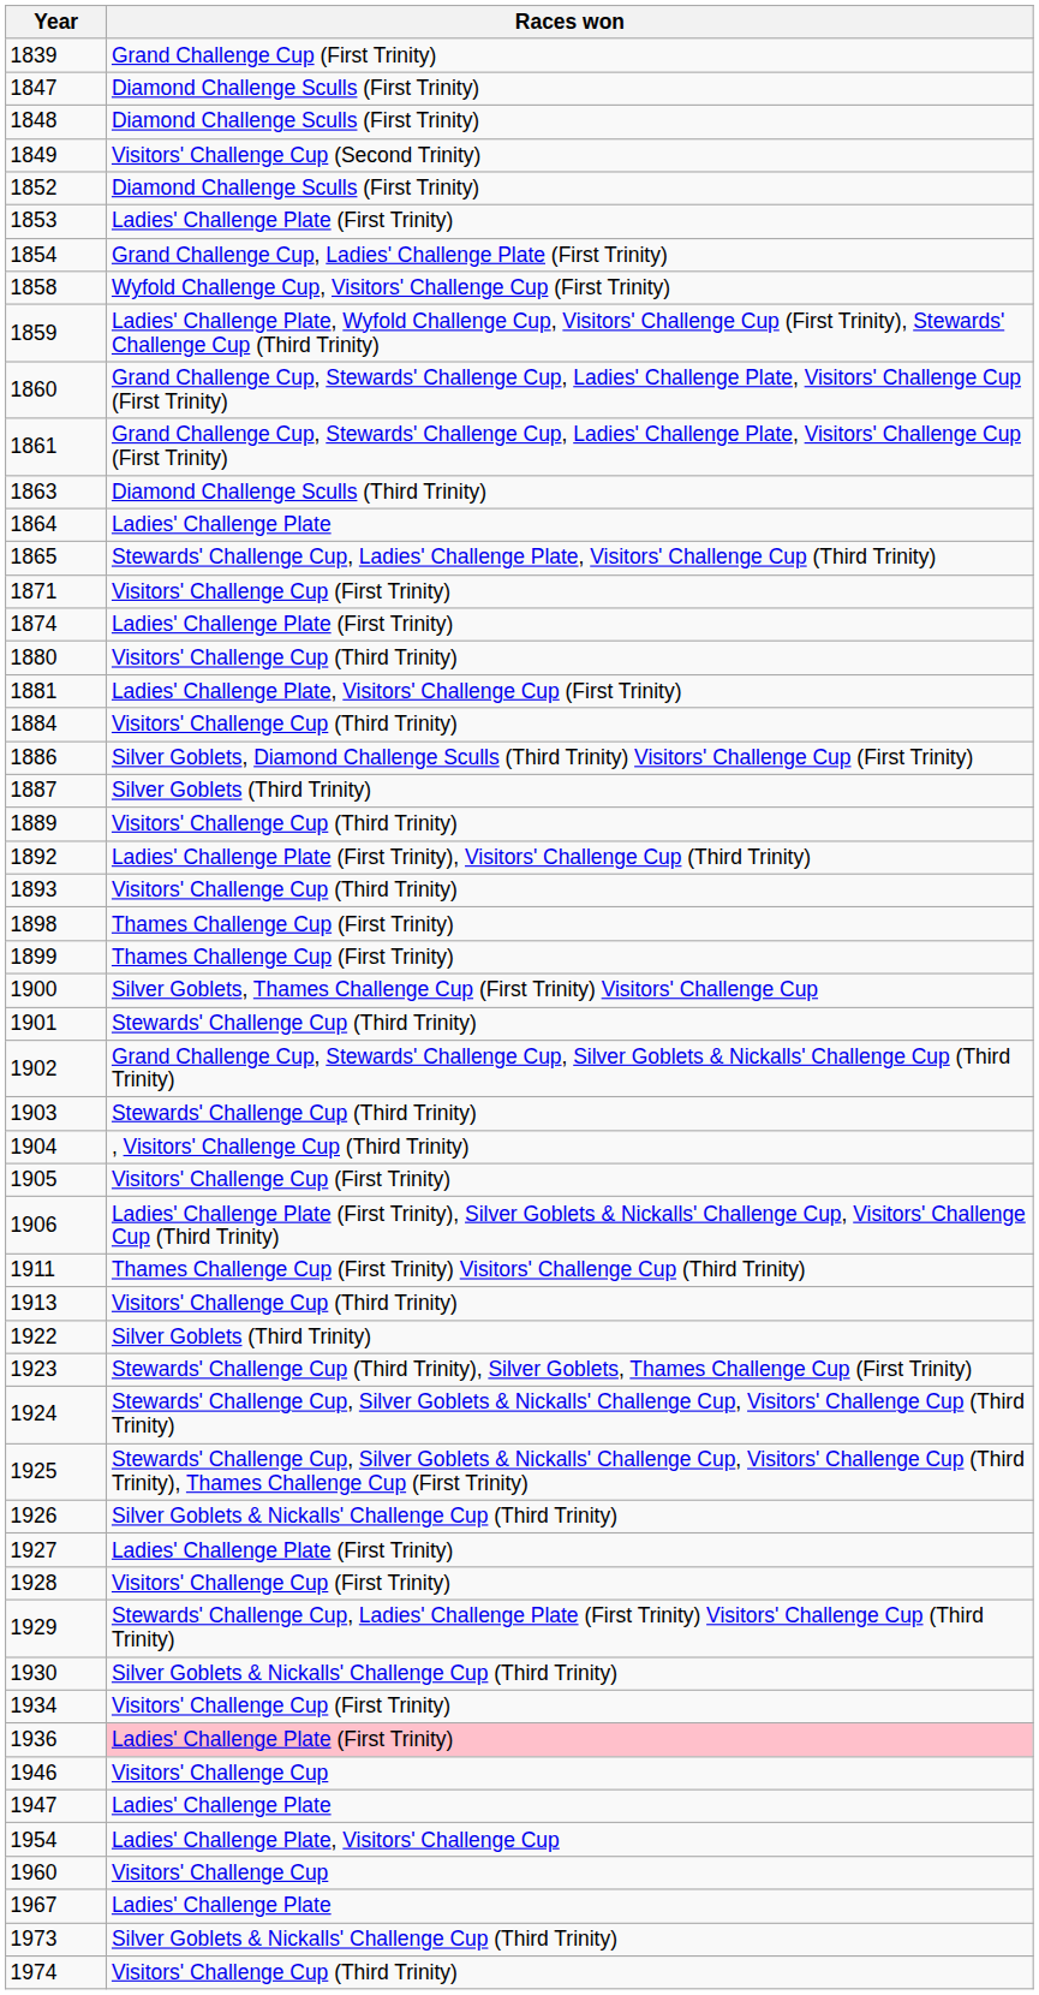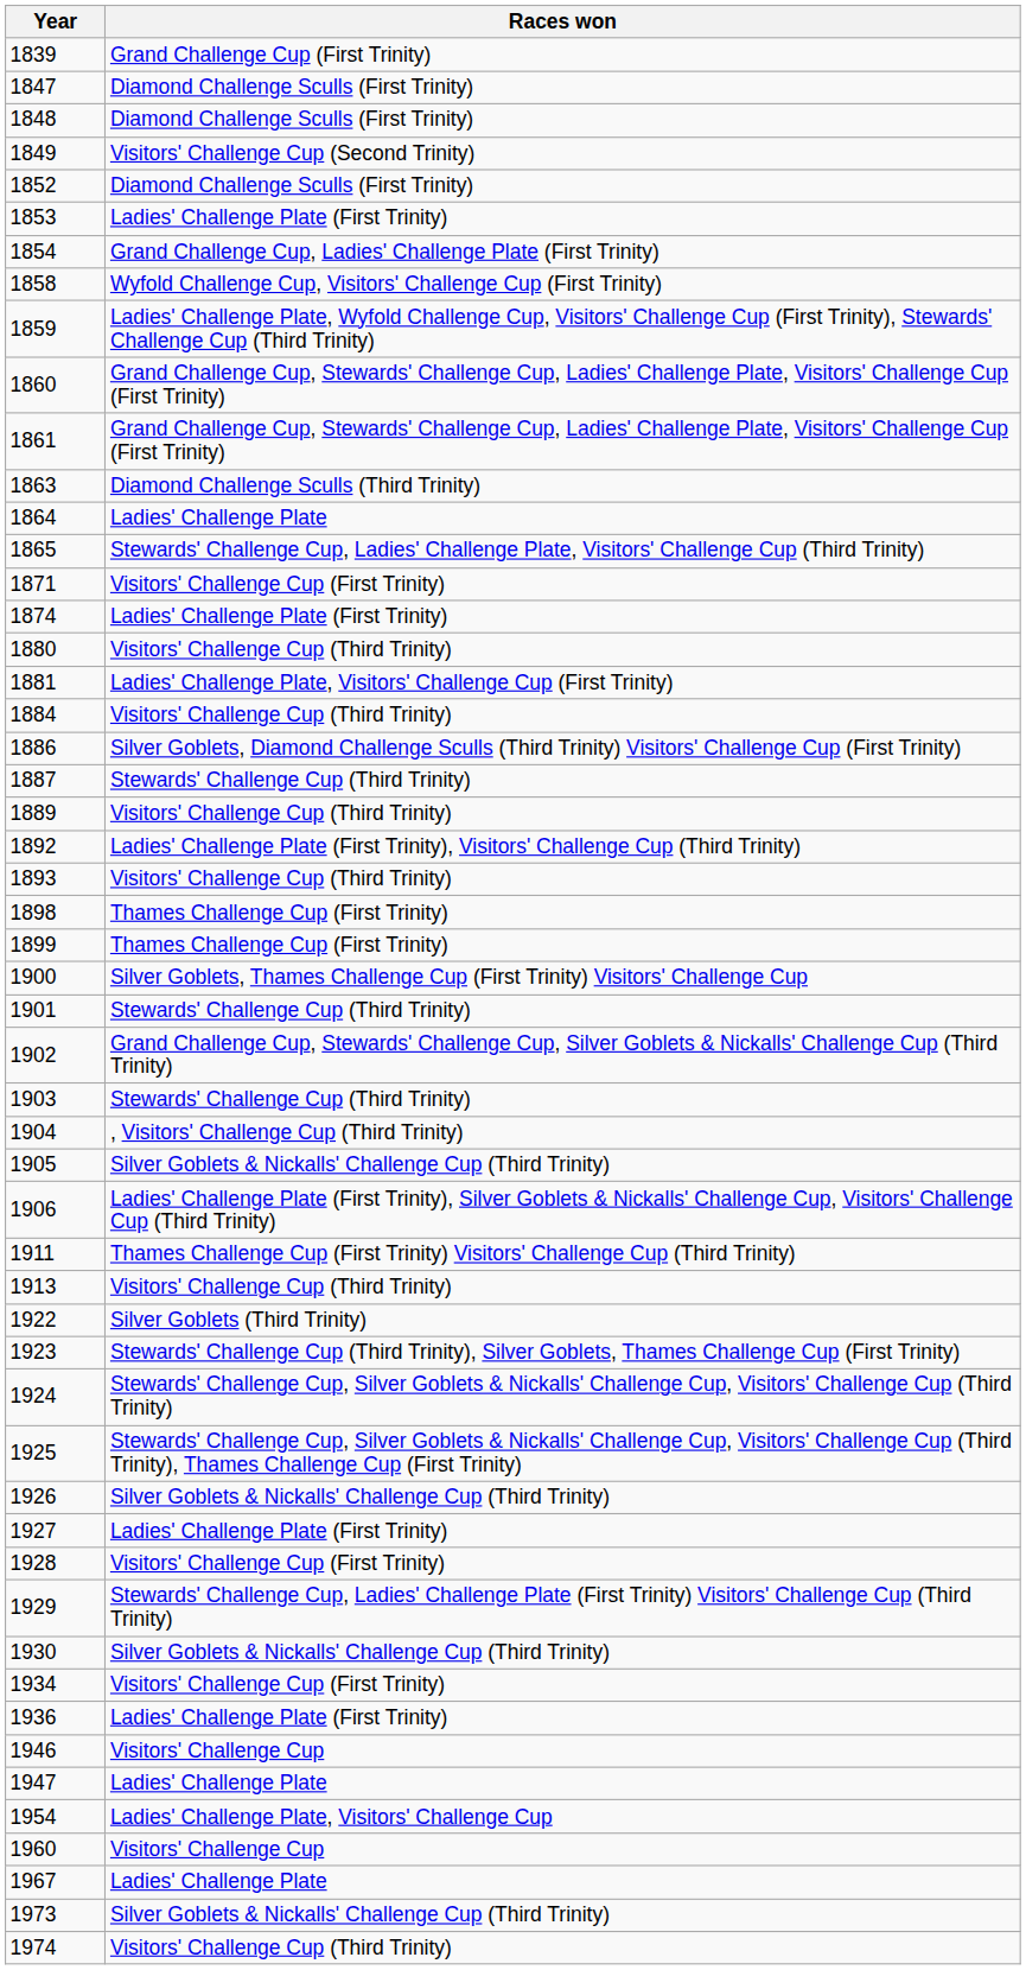1887 | Races won: Silver Goblets (Third Trinity) -> Stewards' Challenge Cup (Third Trinity)
1905 | Races won: Visitors' Challenge Cup (First Trinity) -> Silver Goblets & Nickalls' Challenge Cup (Third Trinity)
1936 | Races won: pink background -> no background
